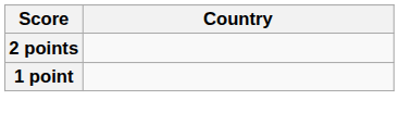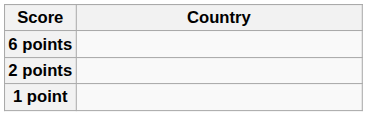+ row: 6 points
